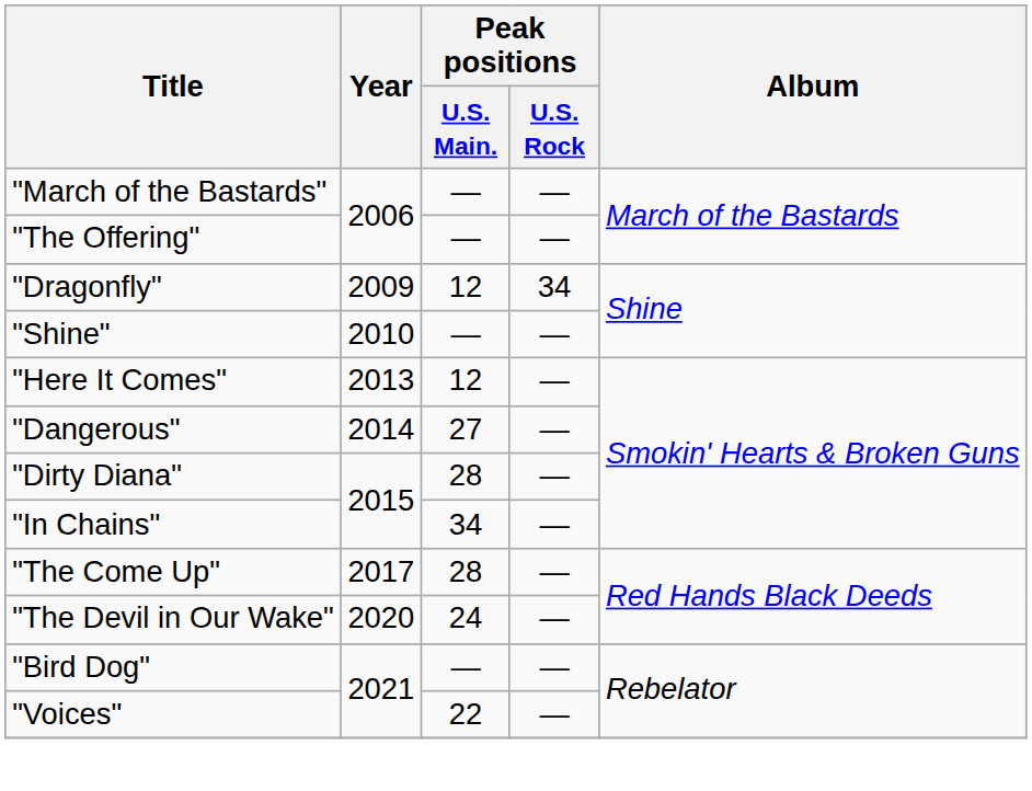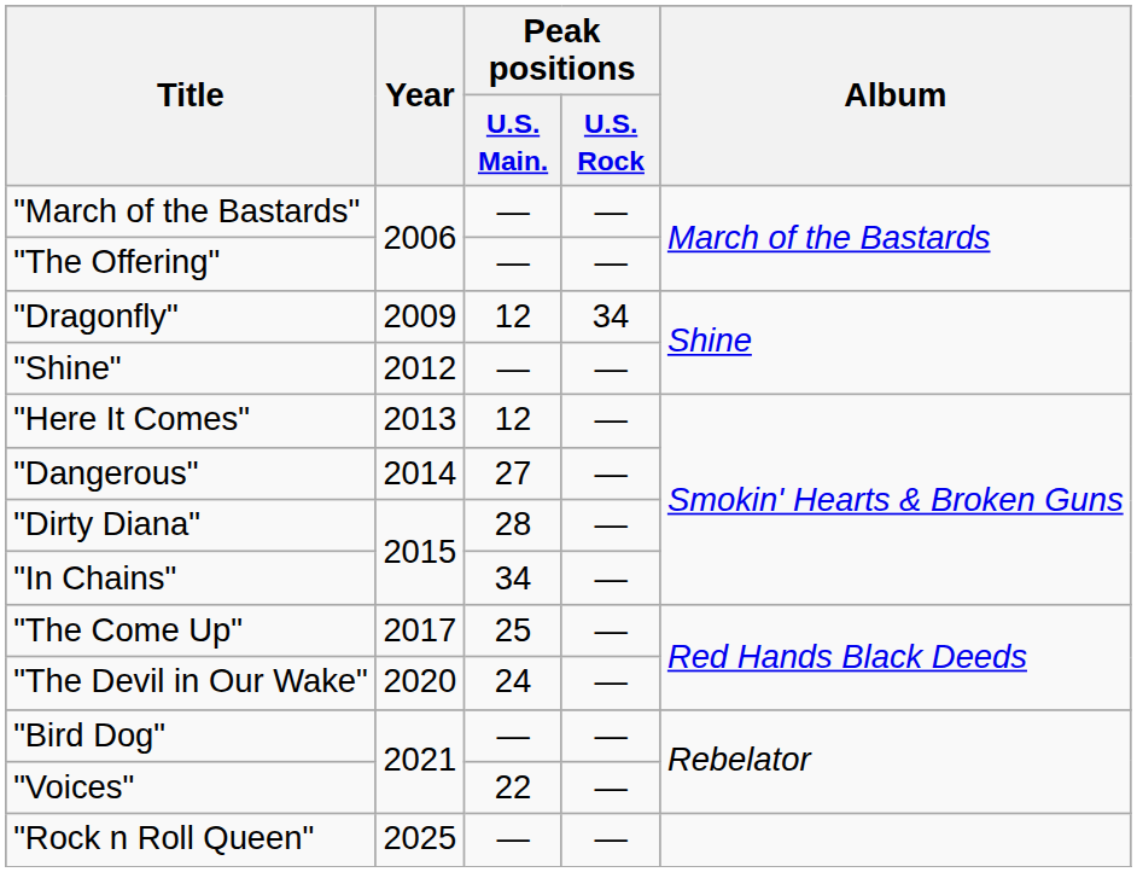"Shine" | Year: 2010 -> 2012
"The Come Up" | Peak positions / U.S. Main.: 28 -> 25
+ row: "Rock n Roll Queen" | 2025 | — | —
